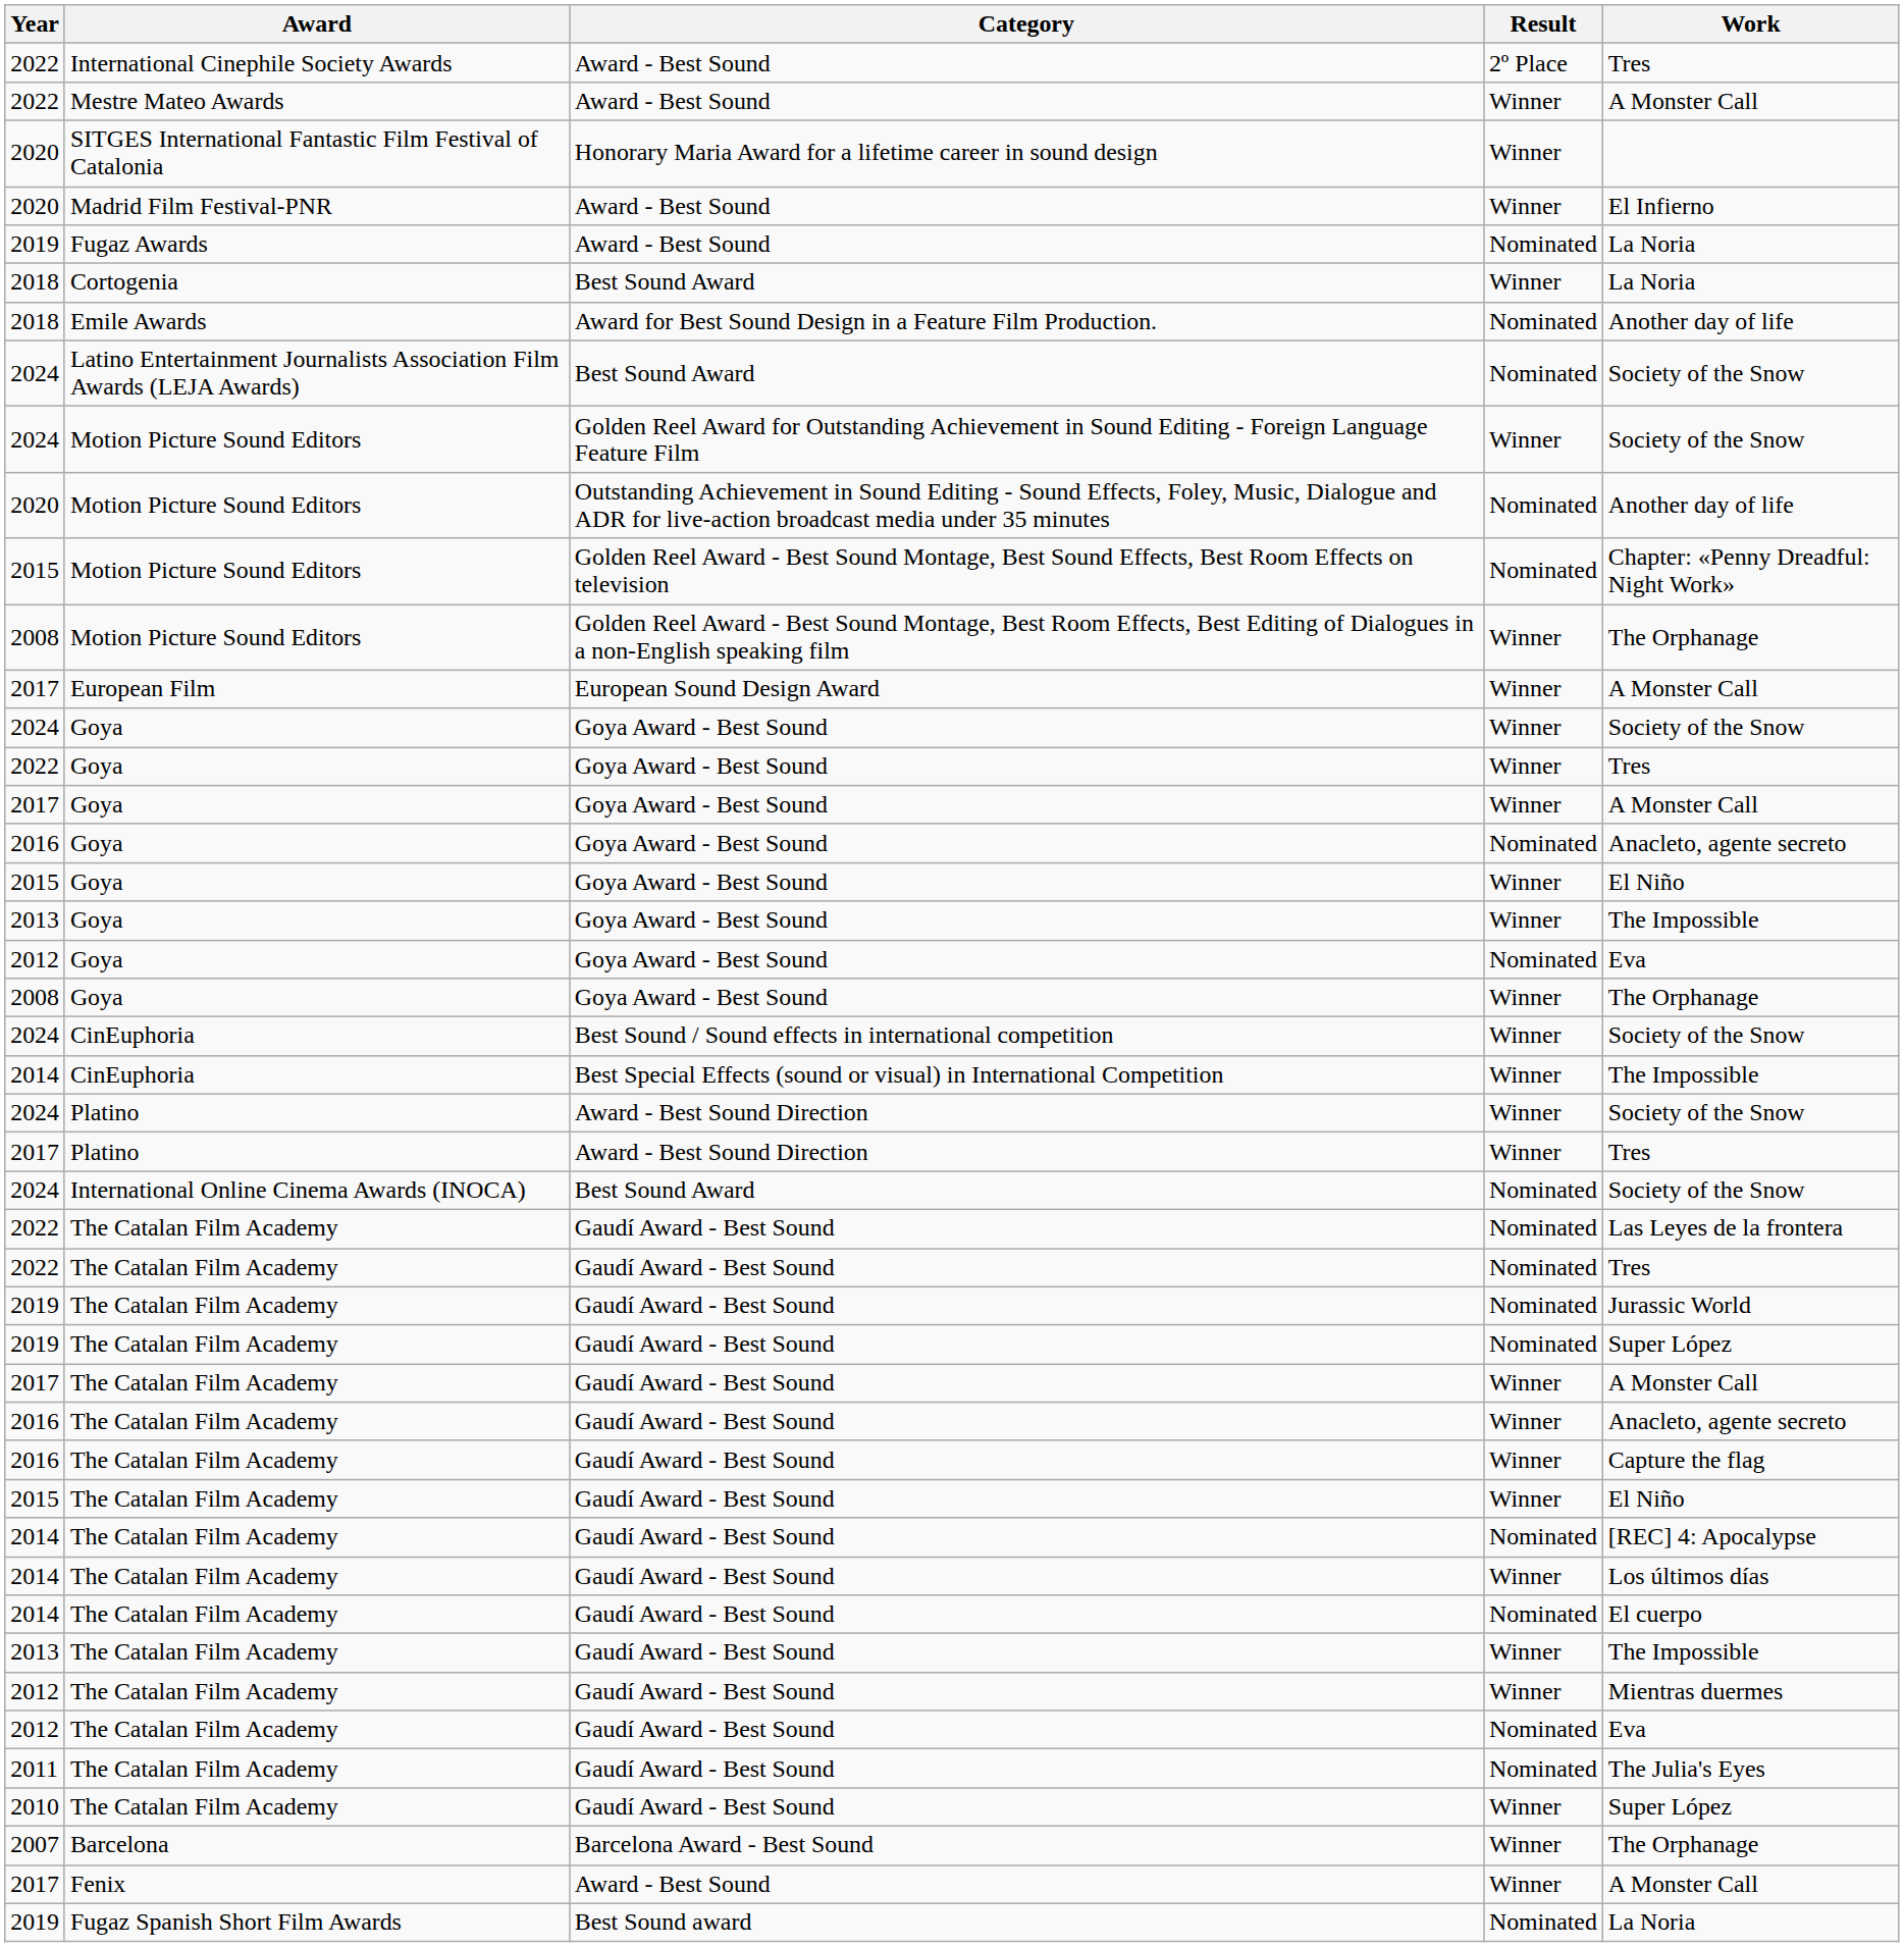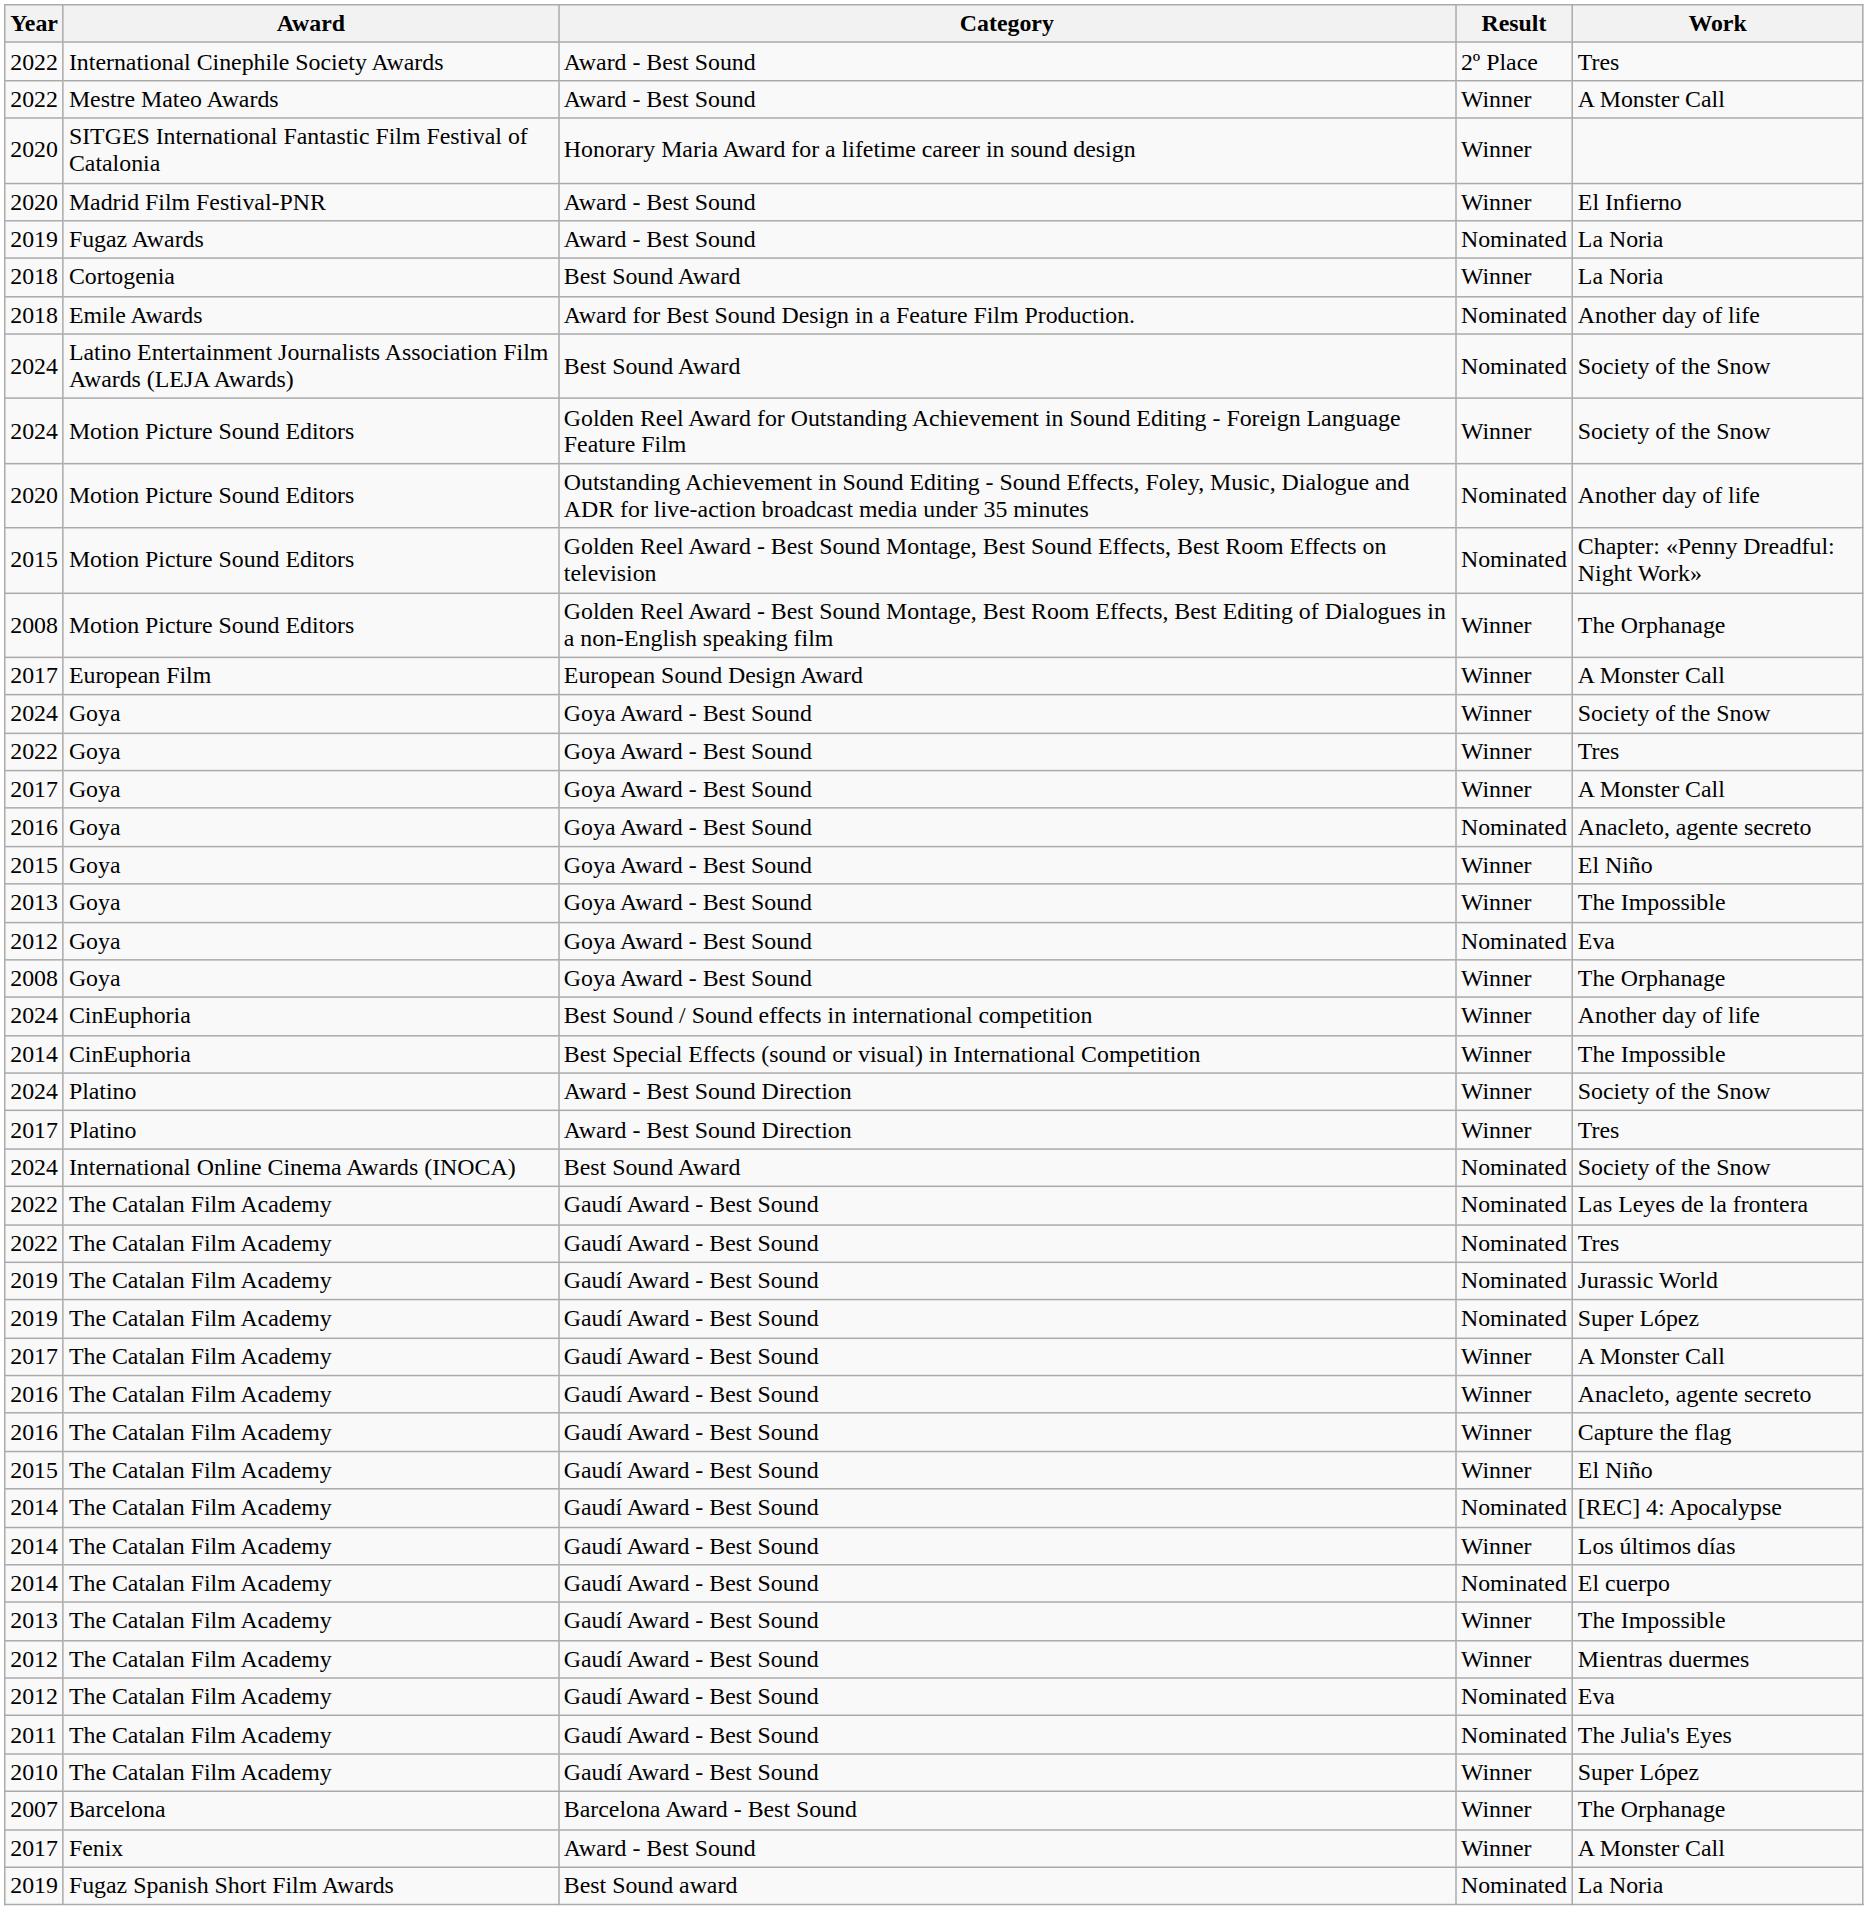2024 / CinEuphoria | Work: Society of the Snow -> Another day of life
